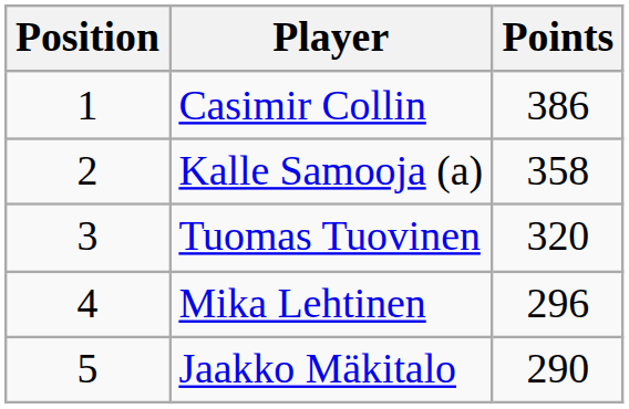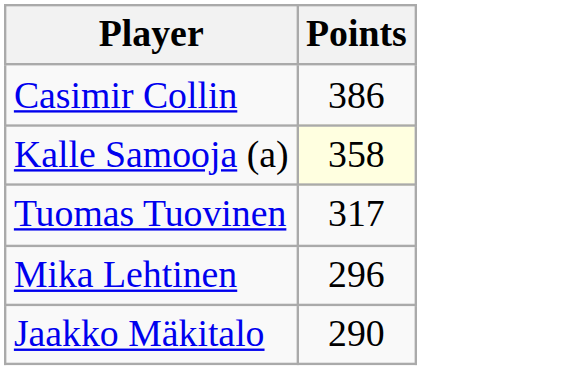- column: Position | 1 | 2 | 3 | 4 | 5
Kalle Samooja (a) | Points: no background -> lightyellow background
Tuomas Tuovinen | Points: 320 -> 317
